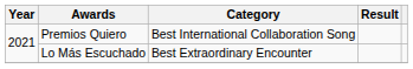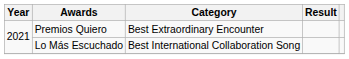Premios Quiero | Category: Best International Collaboration Song -> Best Extraordinary Encounter
Lo Más Escuchado | Category: Best Extraordinary Encounter -> Best International Collaboration Song
